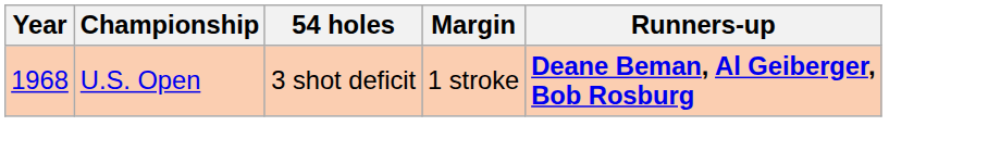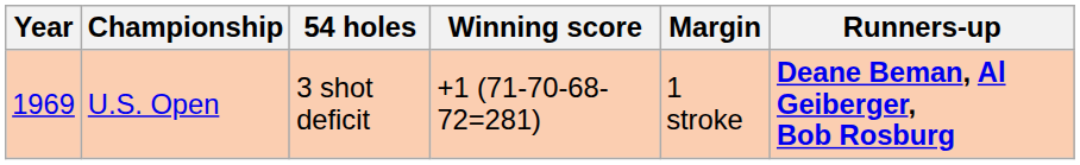+ column: Winning score | +1 (71-70-68-72=281)
U.S. Open | Year: 1968 -> 1969
